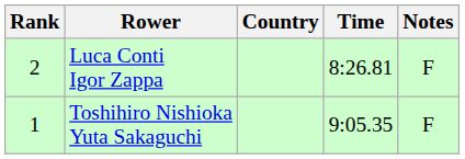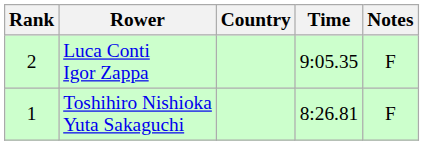Luca Conti Igor Zappa | Time: 8:26.81 -> 9:05.35
Toshihiro Nishioka Yuta Sakaguchi | Time: 9:05.35 -> 8:26.81
